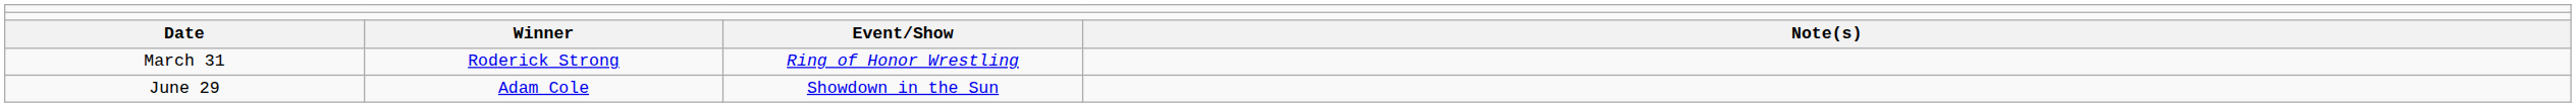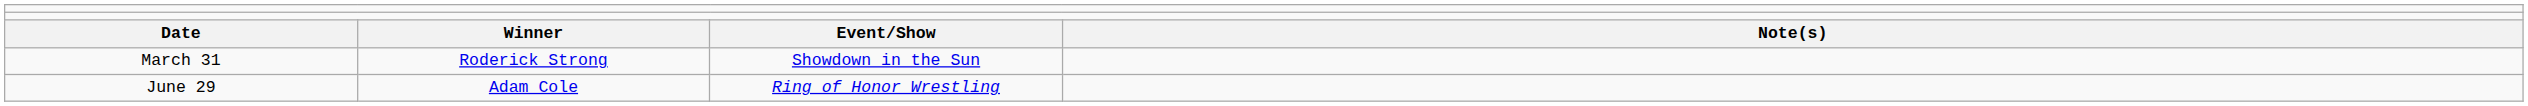March 31 | column 3: Ring of Honor Wrestling -> Showdown in the Sun
June 29 | column 3: Showdown in the Sun -> Ring of Honor Wrestling
